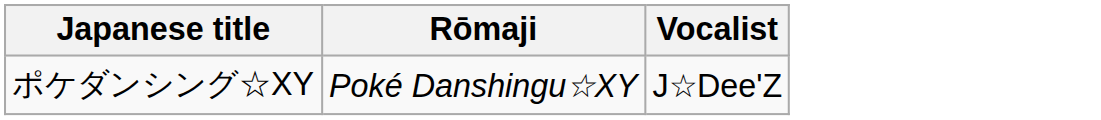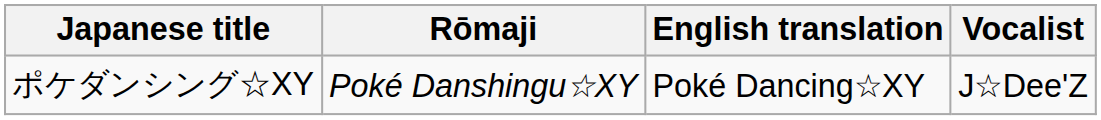+ column: English translation | Poké Dancing☆XY
